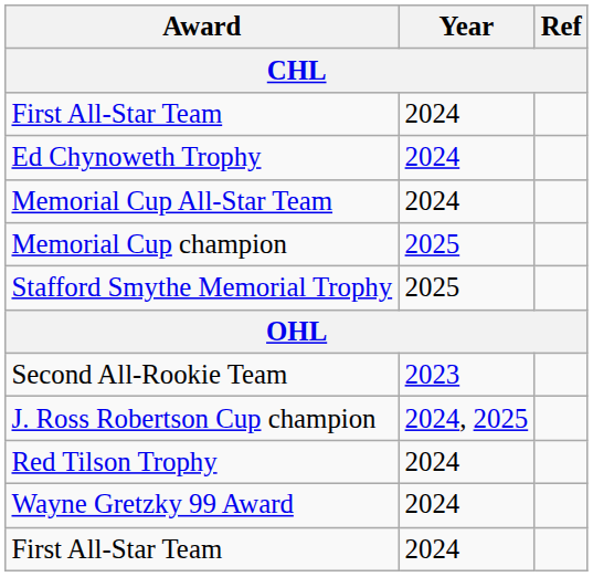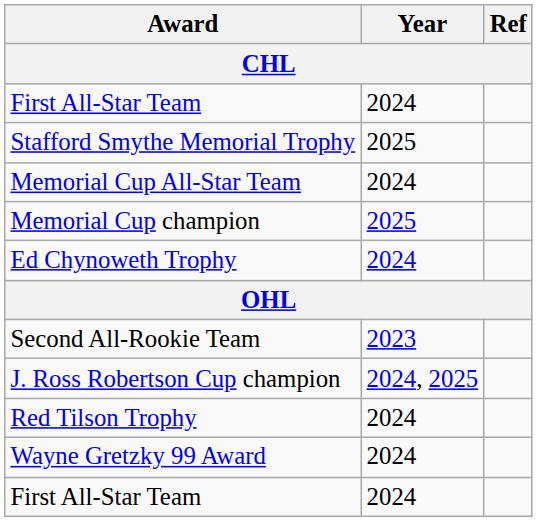rows swapped: Ed Chynoweth Trophy <-> Stafford Smythe Memorial Trophy
